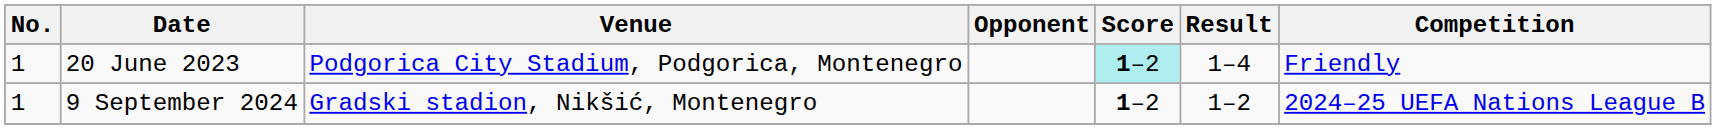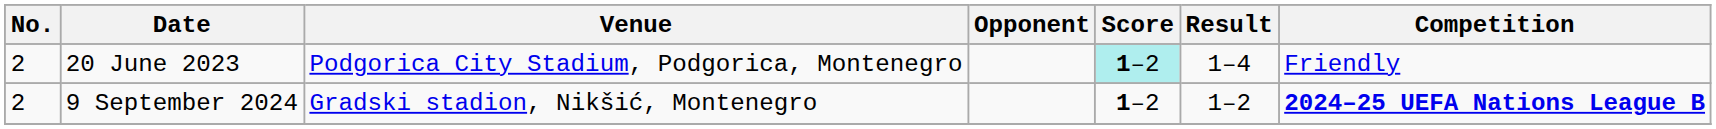20 June 2023 | No.: 1 -> 2
9 September 2024 | No.: 1 -> 2
9 September 2024 | Competition: normal -> bold
